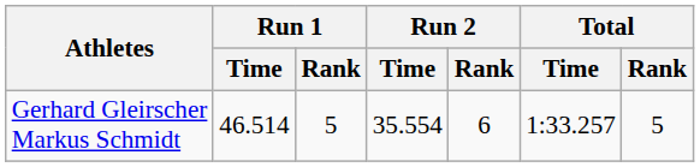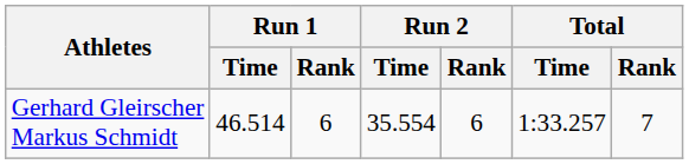Gerhard Gleirscher Markus Schmidt | Run 1 / Rank: 5 -> 6
Gerhard Gleirscher Markus Schmidt | Total / Rank: 5 -> 7
